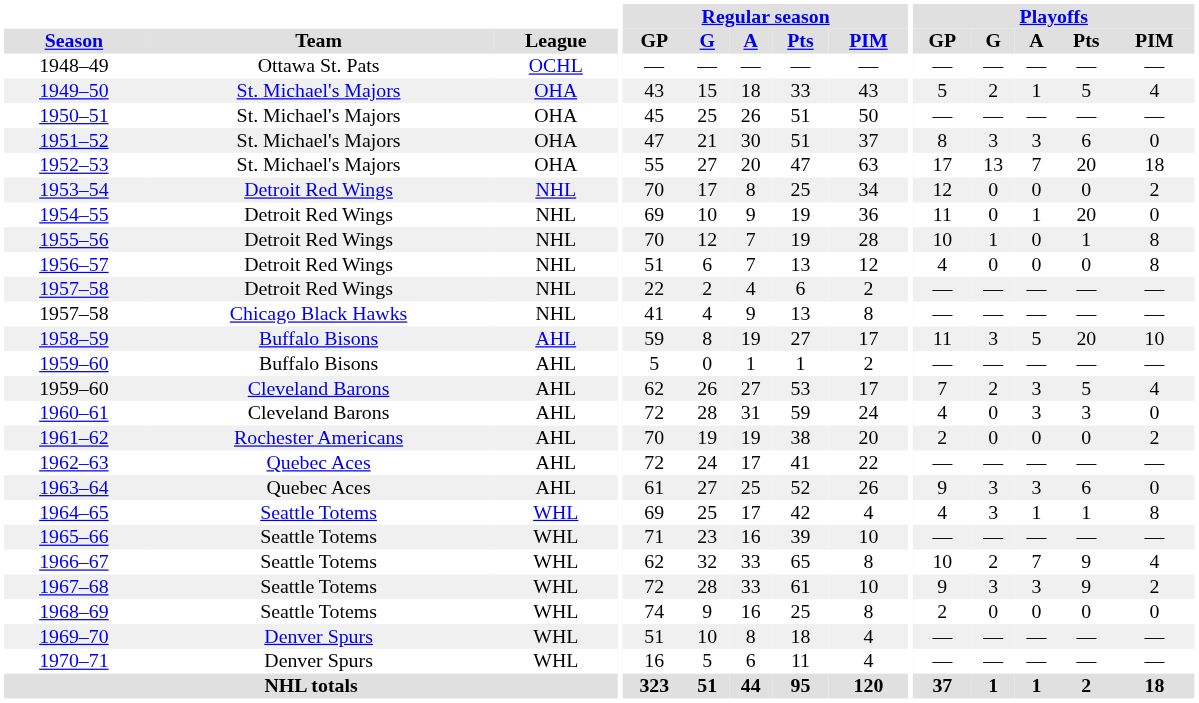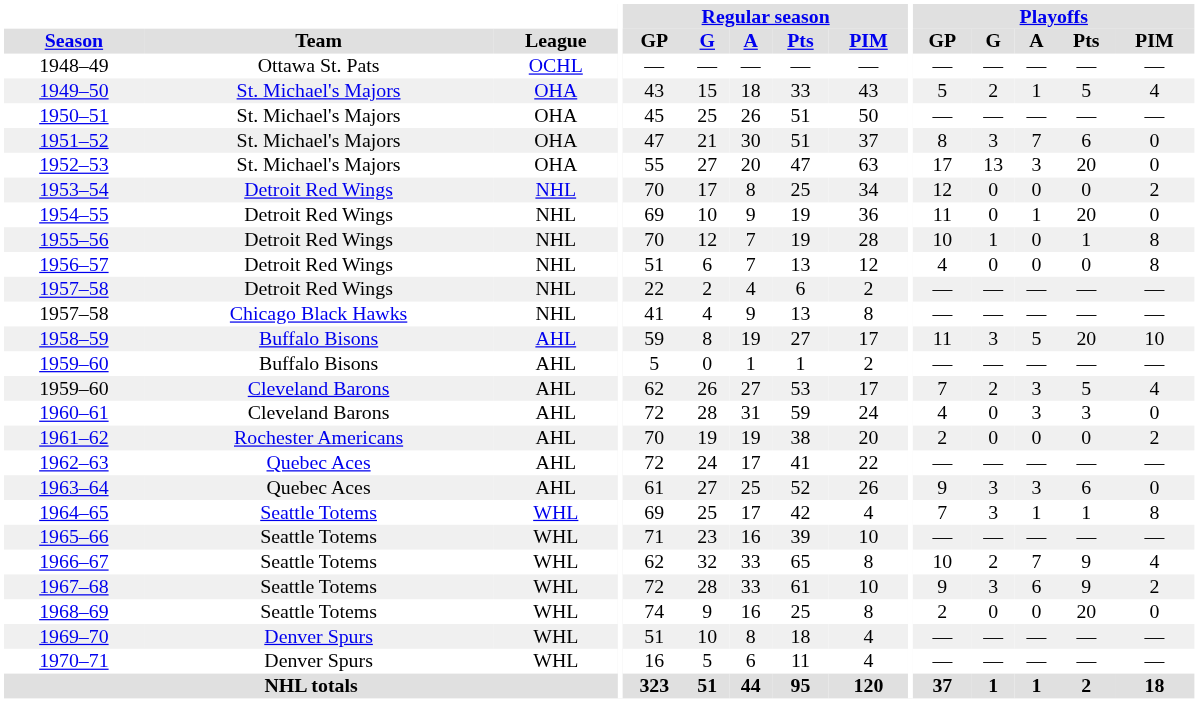1951–52 | Playoffs / A: 3 -> 7
1952–53 | Playoffs / A: 7 -> 3
1952–53 | Playoffs / PIM: 18 -> 0
1964–65 | Playoffs / GP: 4 -> 7
1967–68 | Playoffs / A: 3 -> 6
1968–69 | Playoffs / Pts: 0 -> 20
